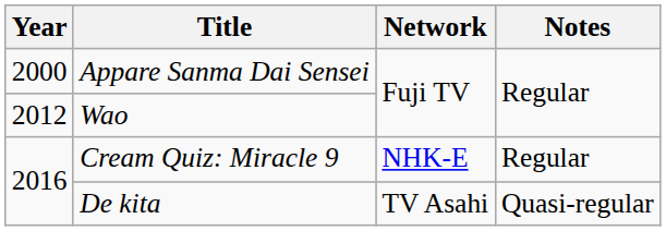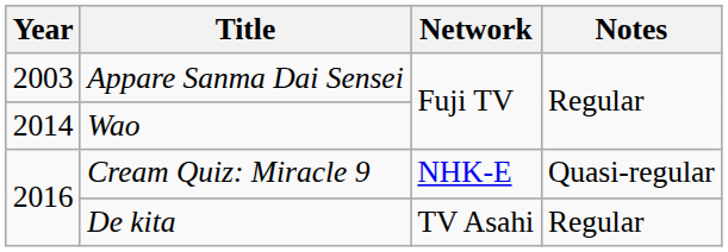Appare Sanma Dai Sensei | Year: 2000 -> 2003
Wao | Year: 2012 -> 2014
Cream Quiz: Miracle 9 | Notes: Regular -> Quasi-regular
De kita | Notes: Quasi-regular -> Regular
